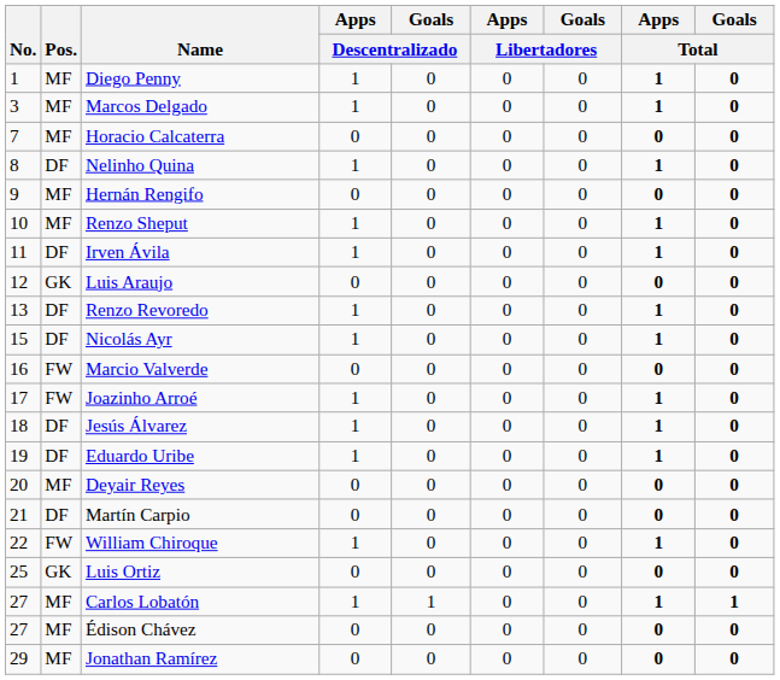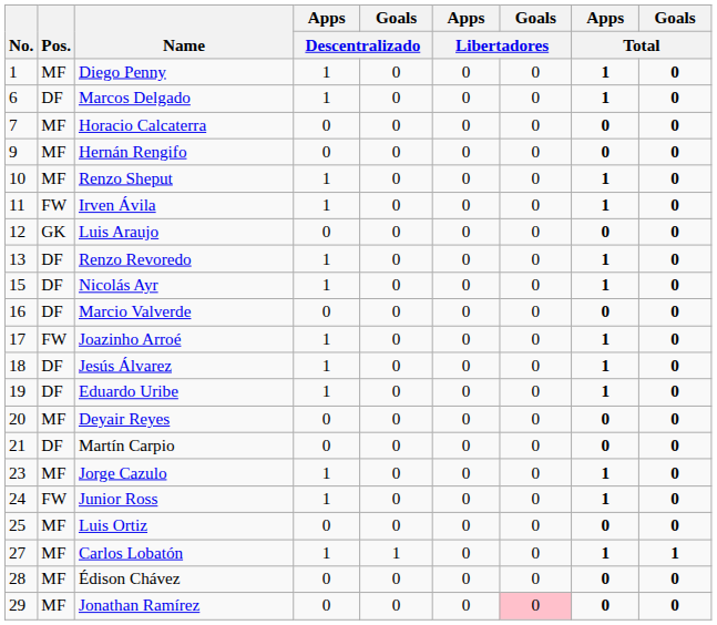Marcos Delgado | No.: 3 -> 6
Marcos Delgado | Pos.: MF -> DF
- row: 8 | DF | Nelinho Quina | 1 | 0 | 0 | 0 | 1 | 0
Irven Ávila | Pos.: DF -> FW
Marcio Valverde | Pos.: FW -> DF
- row: 22 | FW | William Chiroque | 1 | 0 | 0 | 0 | 1 | 0
+ row: 23 | MF | Jorge Cazulo | 1 | 0 | 0 | 0 | 1 | 0
+ row: 24 | FW | Junior Ross | 1 | 0 | 0 | 0 | 1 | 0
Luis Ortiz | Pos.: GK -> MF
Édison Chávez | No.: 27 -> 28
Jonathan Ramírez | Goals / Libertadores: no background -> pink background
